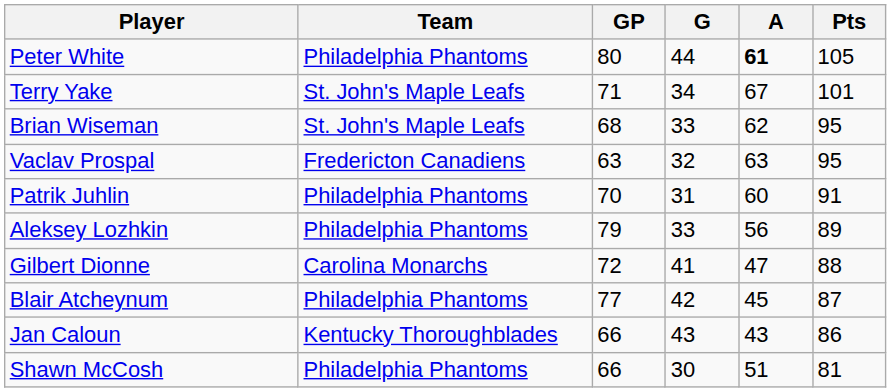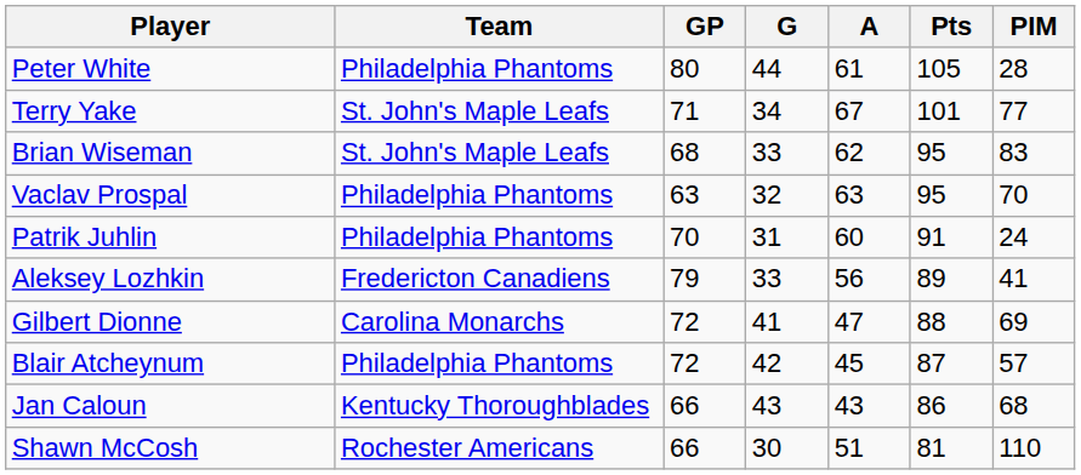+ column: PIM | 28 | 77 | 83 | 70 | 24 | 41 | 69 | 57 | 68 | 110
Peter White | A: bold -> normal
Vaclav Prospal | Team: Fredericton Canadiens -> Philadelphia Phantoms
Aleksey Lozhkin | Team: Philadelphia Phantoms -> Fredericton Canadiens
Blair Atcheynum | GP: 77 -> 72
Shawn McCosh | Team: Philadelphia Phantoms -> Rochester Americans
